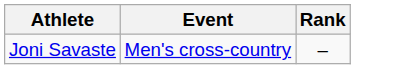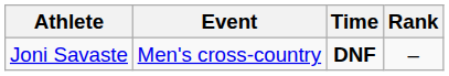+ column: Time | DNF
